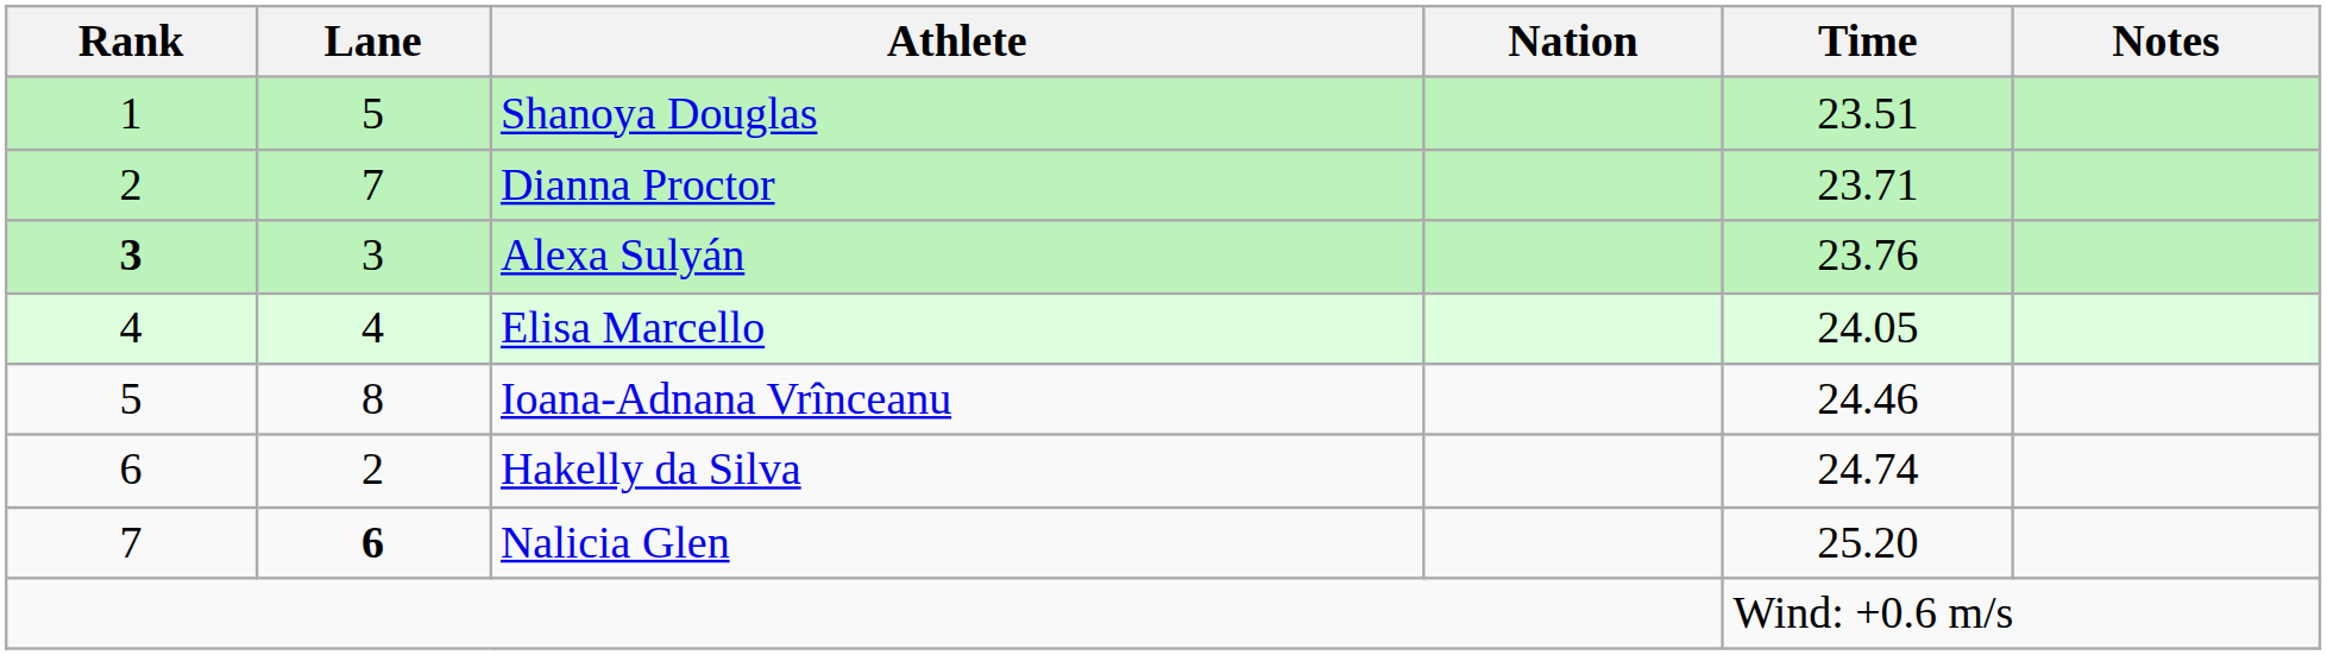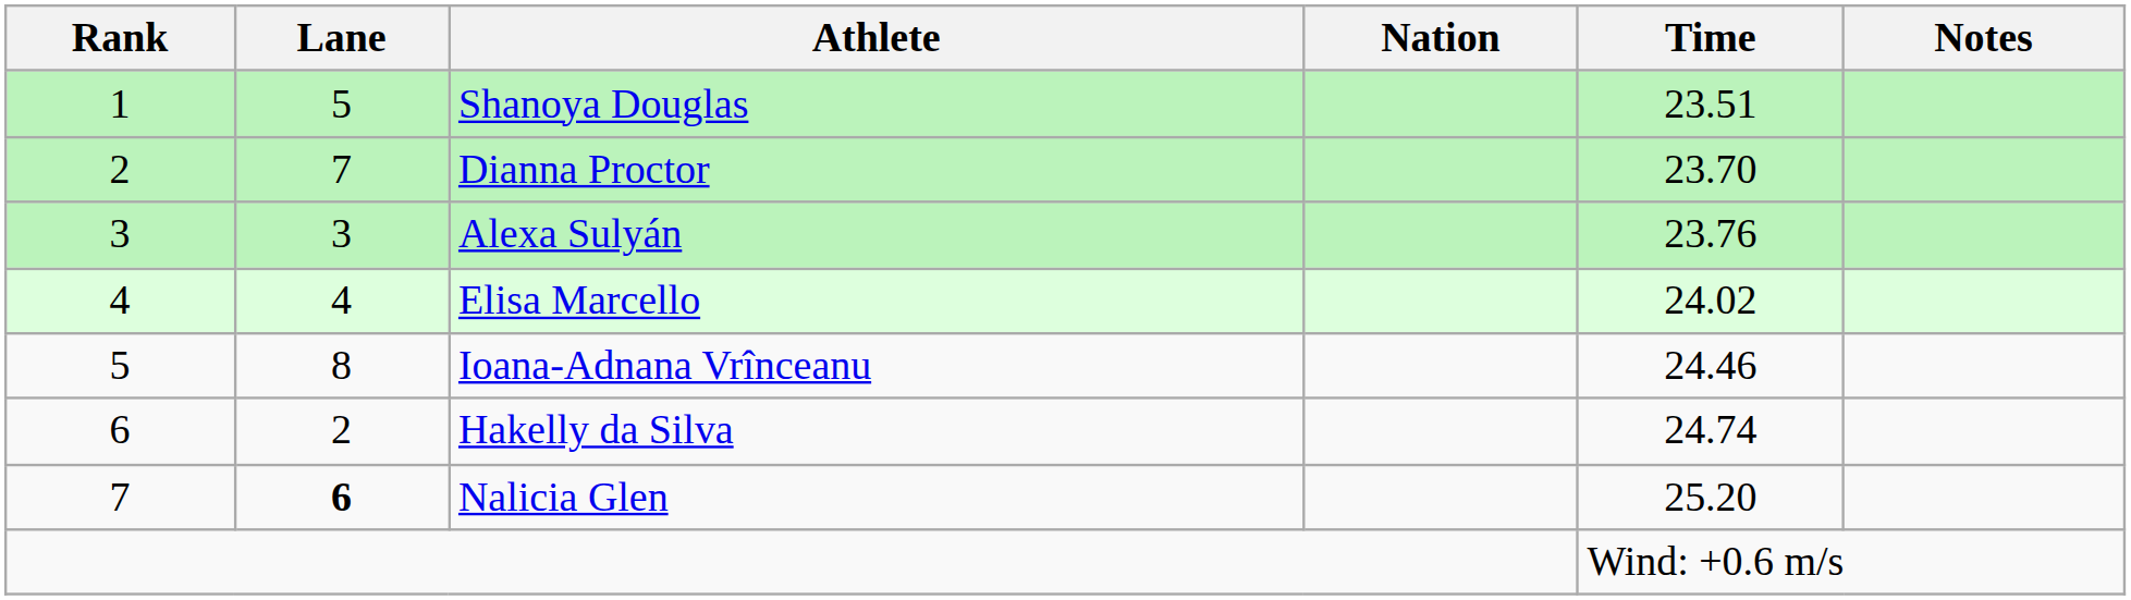Dianna Proctor | Time: 23.71 -> 23.70
Alexa Sulyán | Rank: bold -> normal
Elisa Marcello | Time: 24.05 -> 24.02
